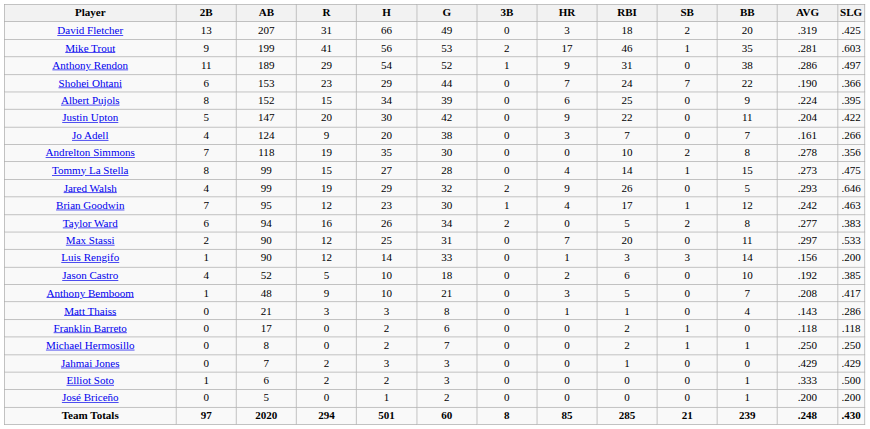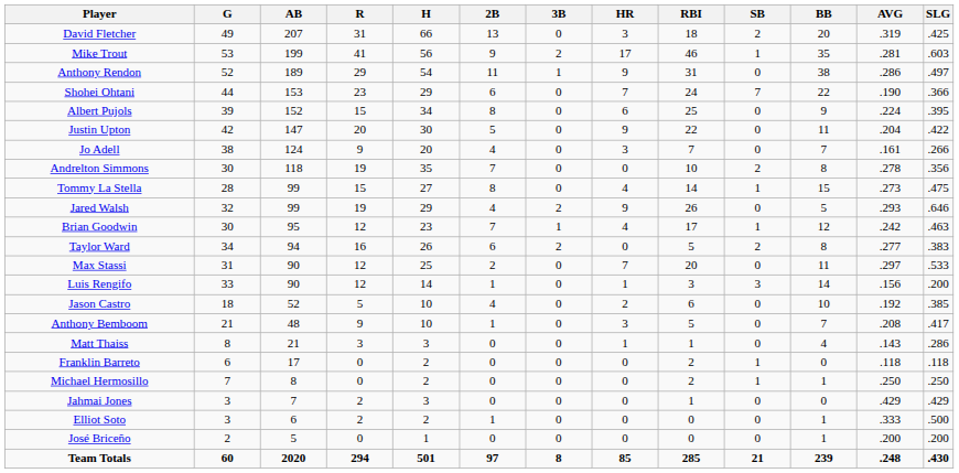columns swapped: G <-> 2B
